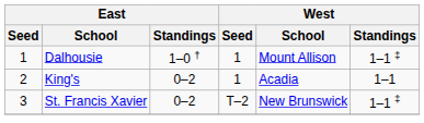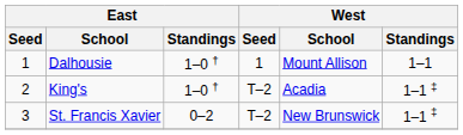Dalhousie | West / Standings: 1–1 ‡ -> 1–1
King's | East / Standings: 0–2 -> 1–0 †
King's | West / Seed: 1 -> T–2
King's | West / Standings: 1–1 -> 1–1 ‡
